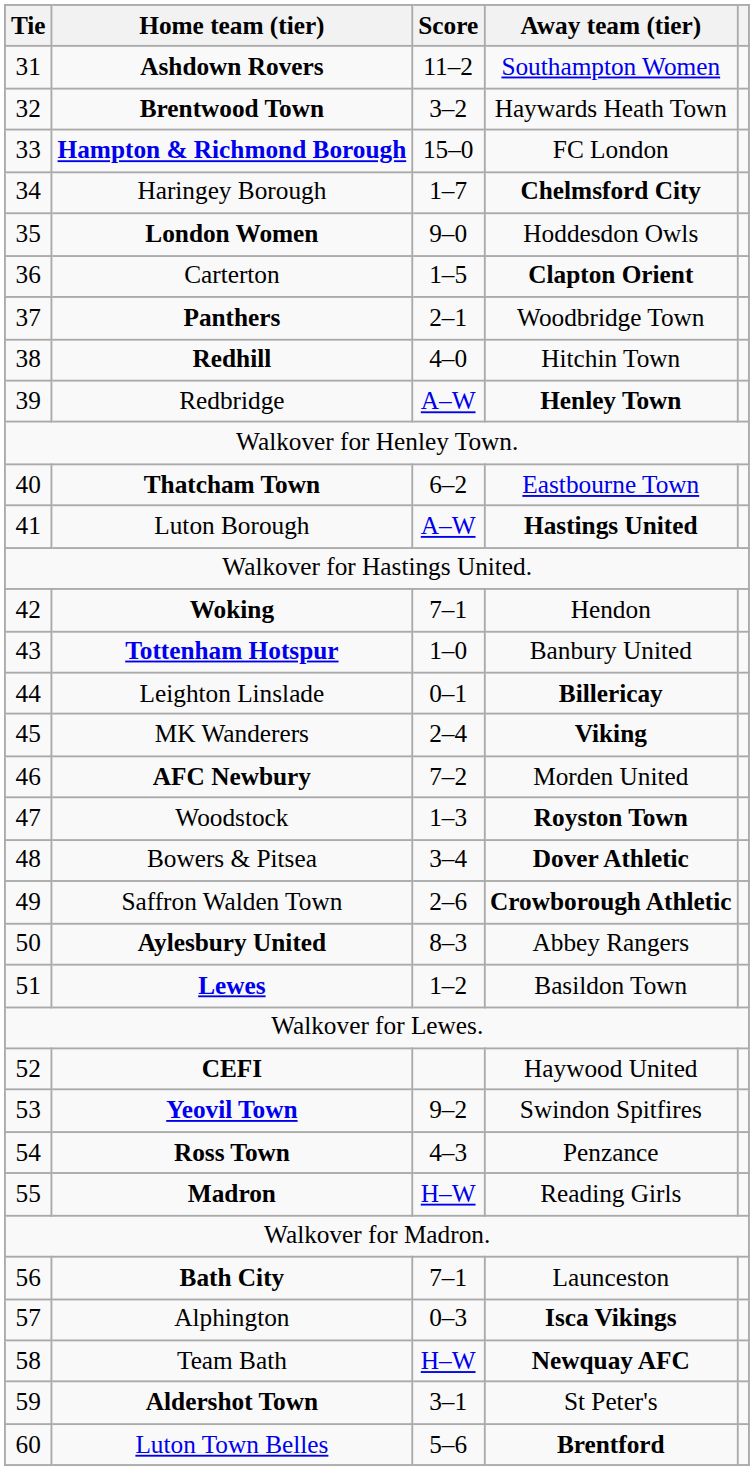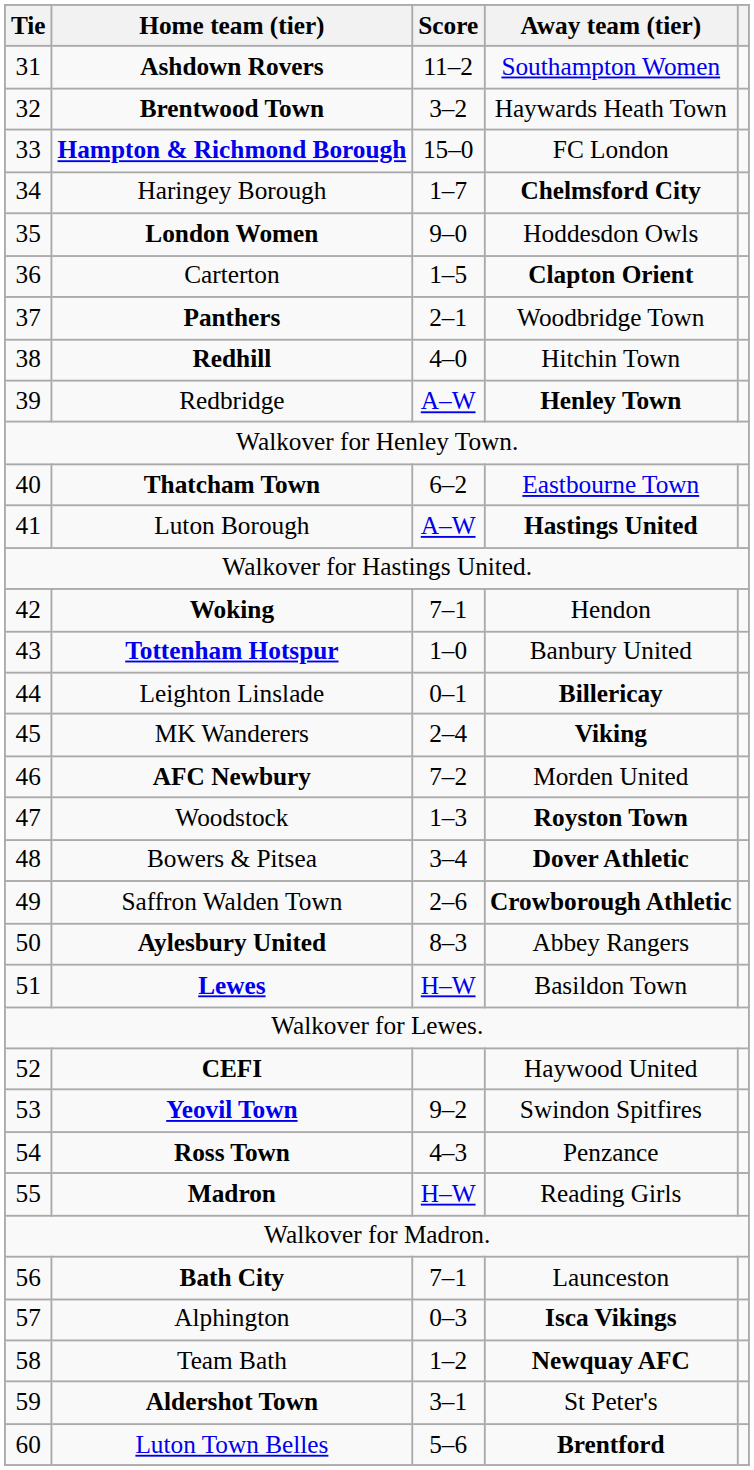Lewes | Score: 1–2 -> H–W
Team Bath | Score: H–W -> 1–2
